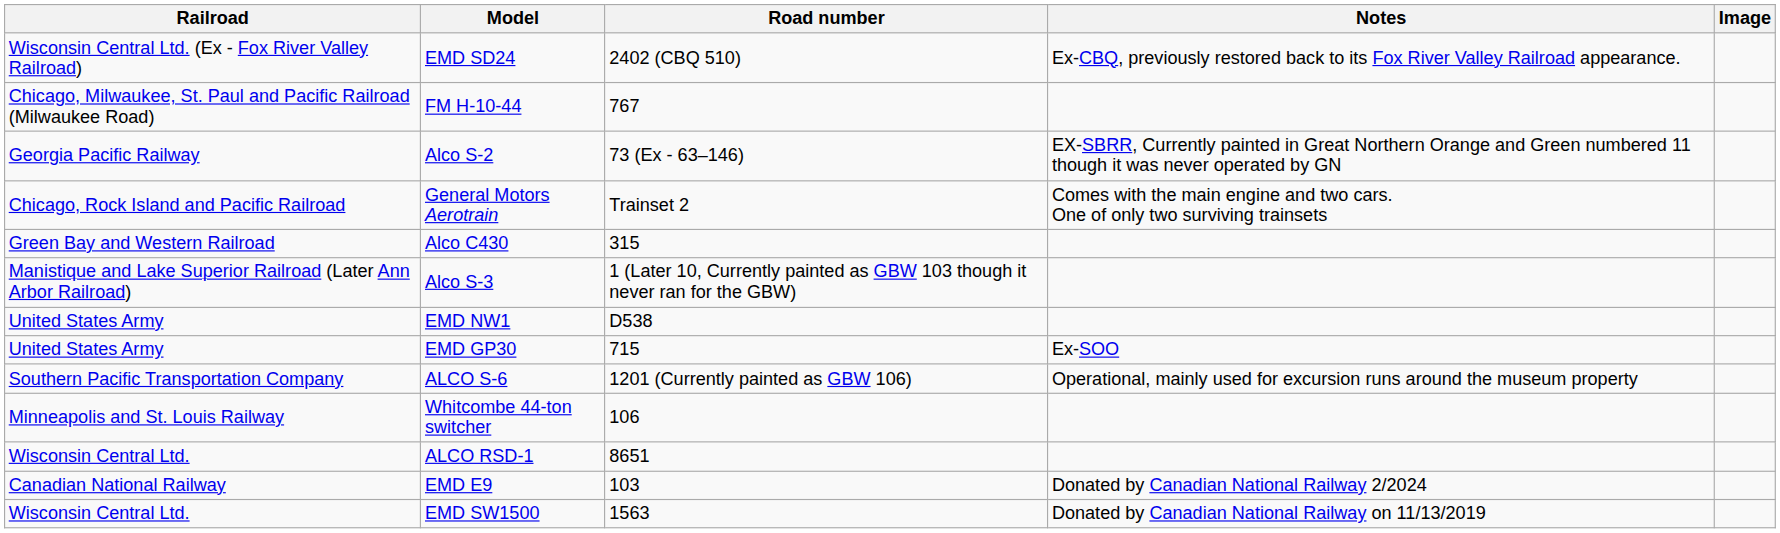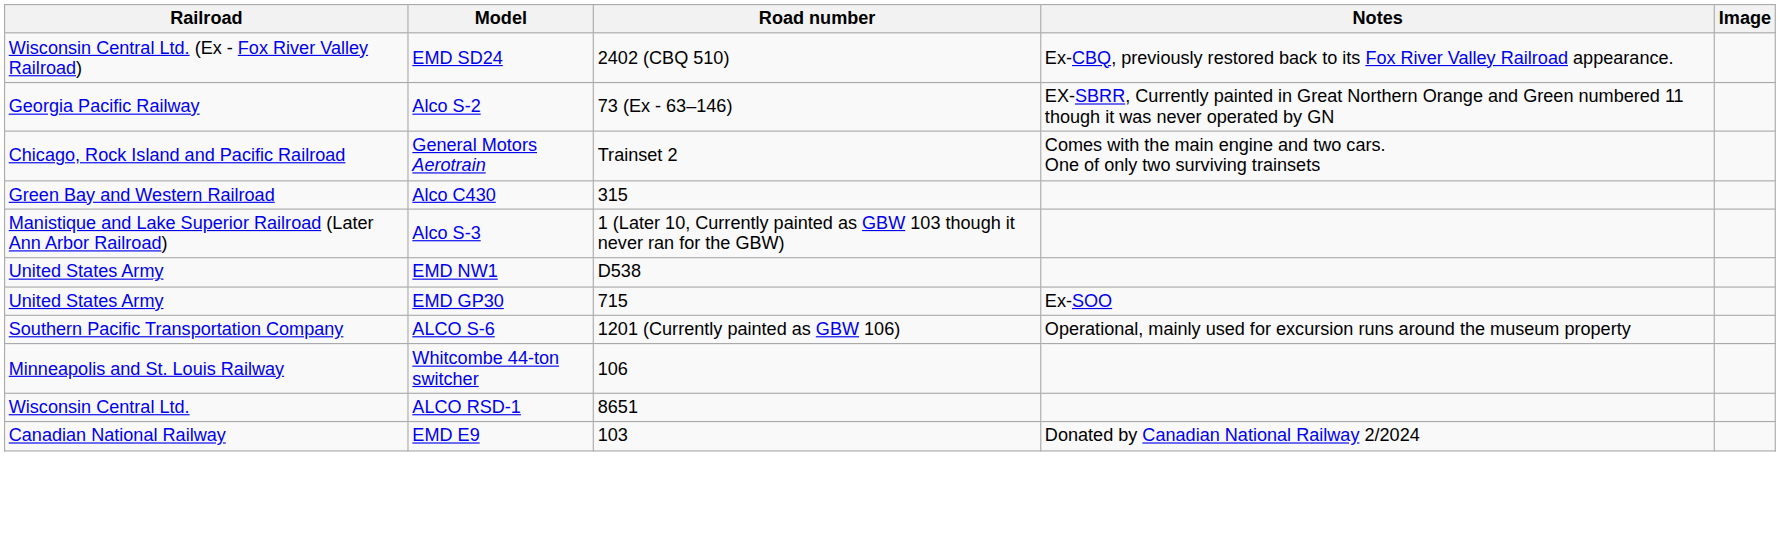- row: Chicago, Milwaukee, St. Paul and Pacific Railroad (Milwaukee Road) | FM H-10-44 | 767
- row: Wisconsin Central Ltd. | EMD SW1500 | 1563 | Donated by Canadian National Railway on 11/13/2019
